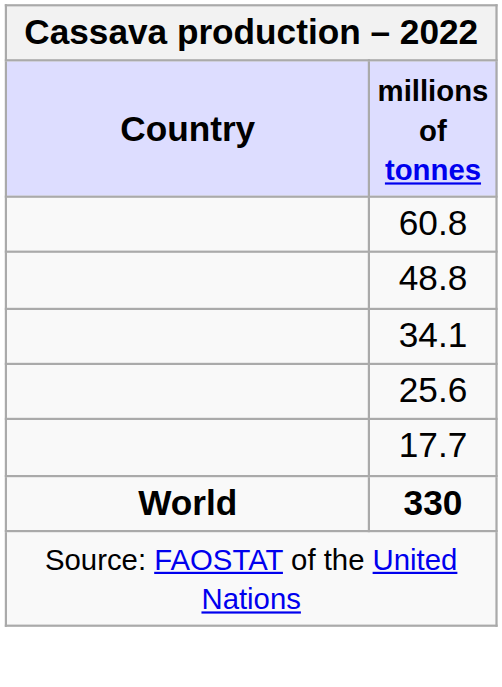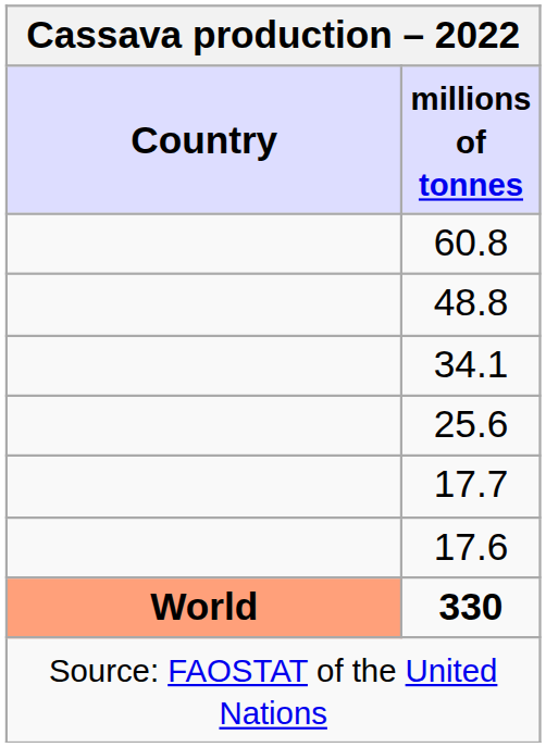+ row: 17.6
330 | Country: no background -> lightsalmon background
